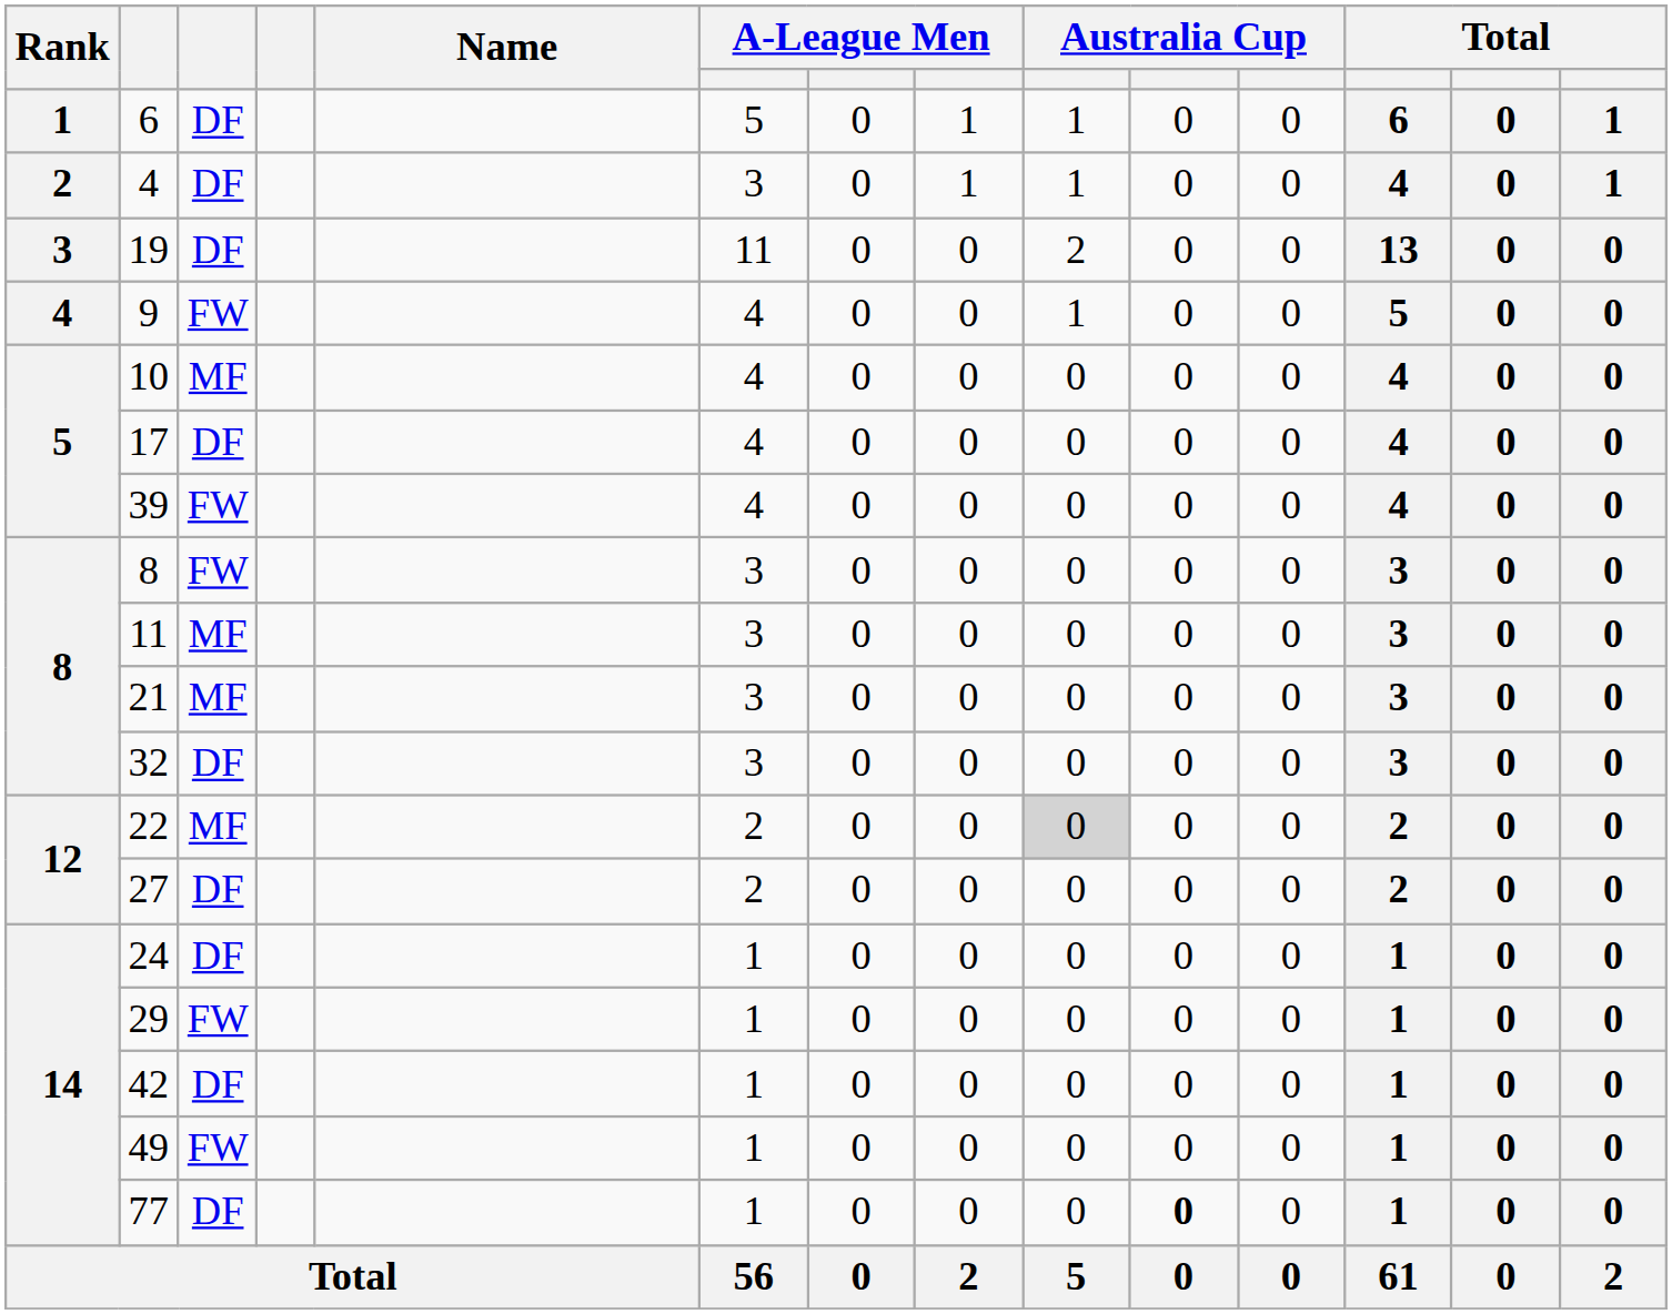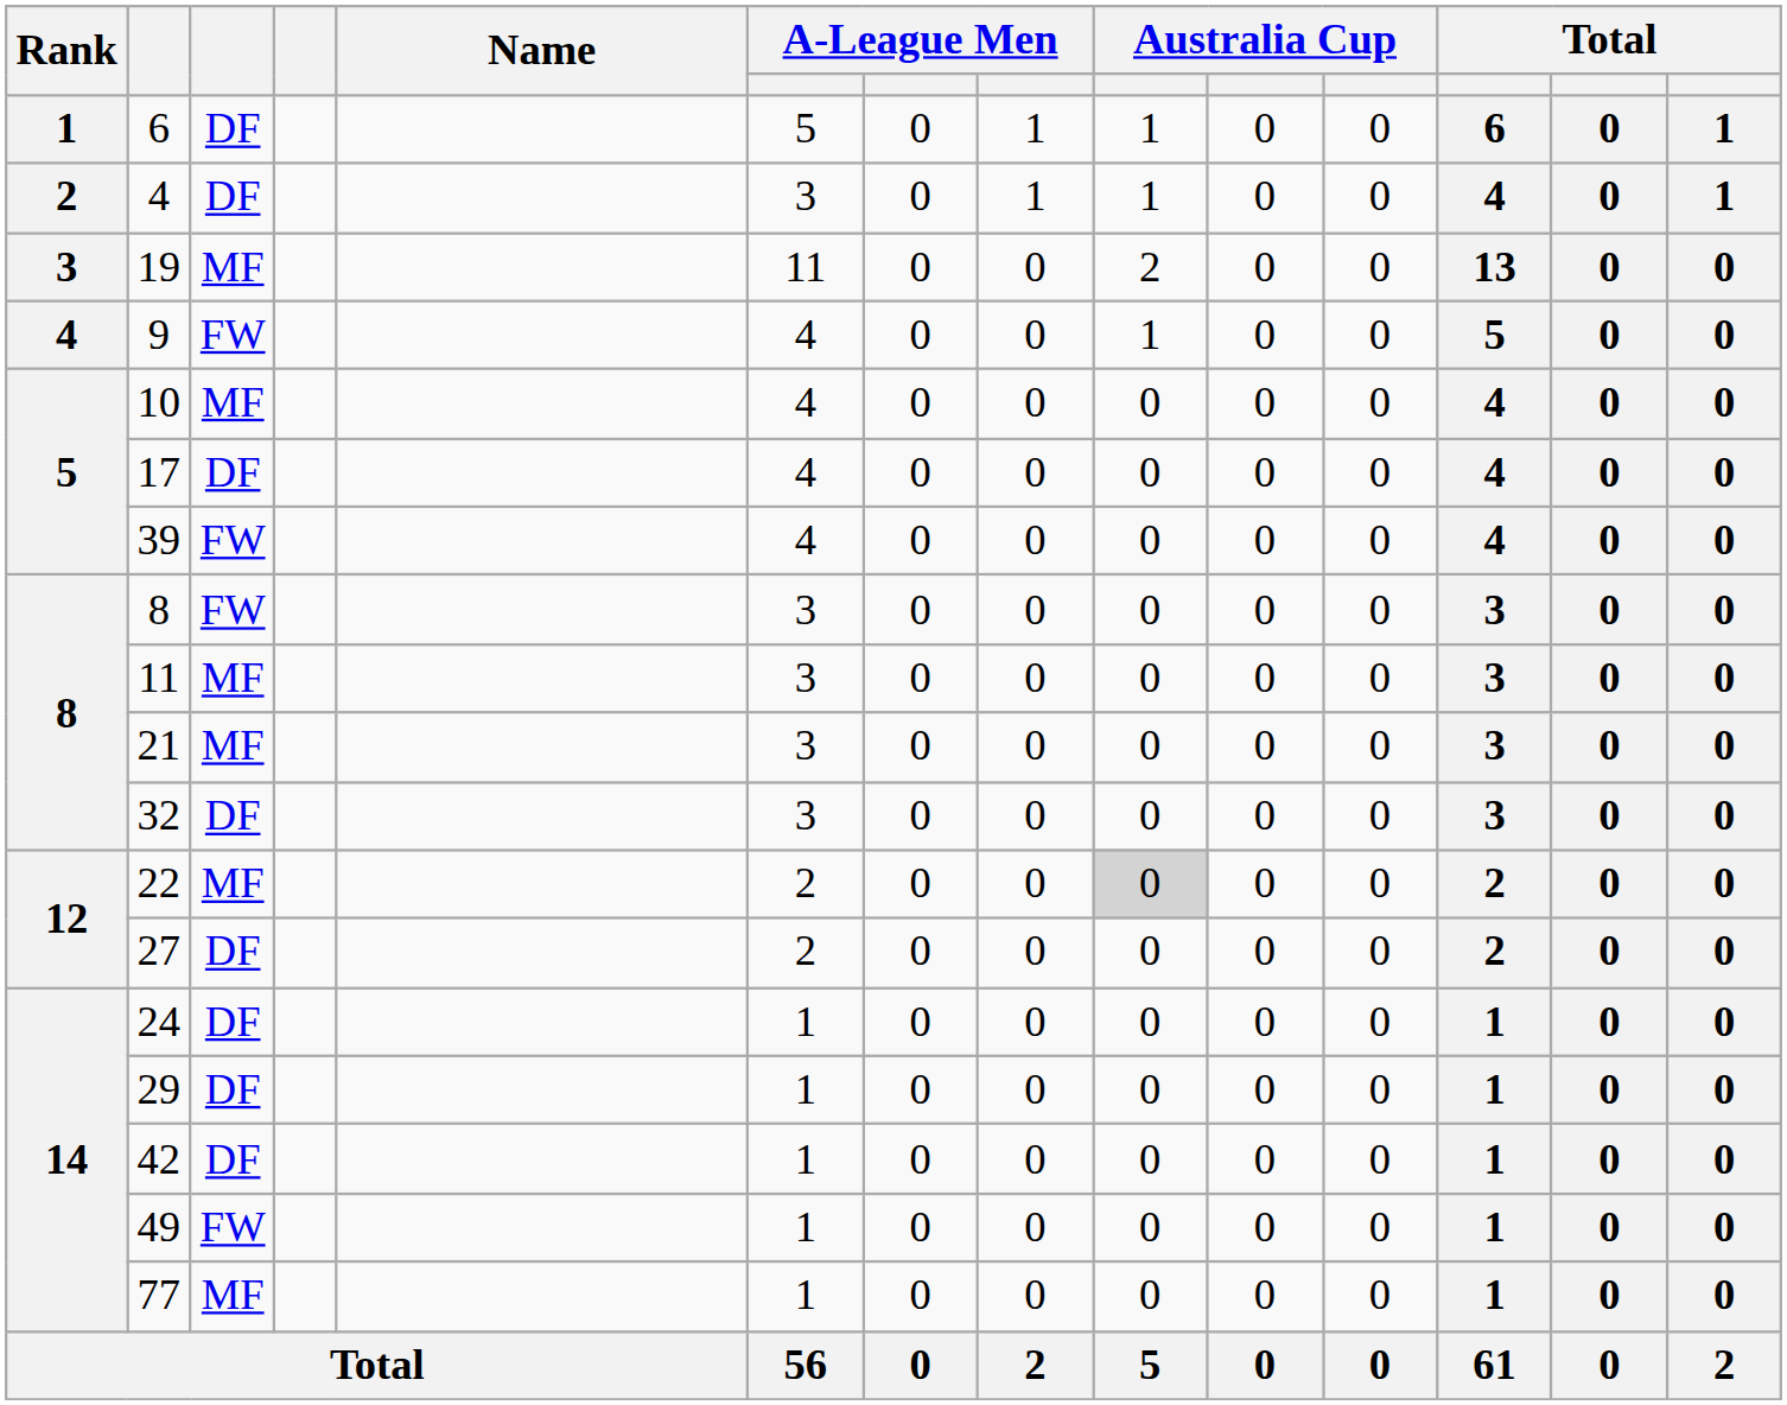19 | column 3: DF -> MF
29 | column 3: FW -> DF
77 | column 3: DF -> MF
77 | column 10: bold -> normal
